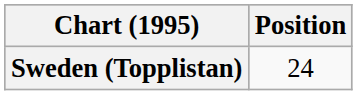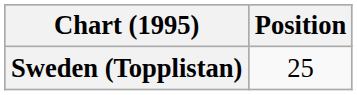Sweden (Topplistan) | Position: 24 -> 25
